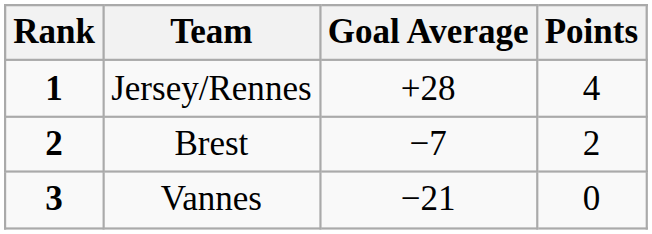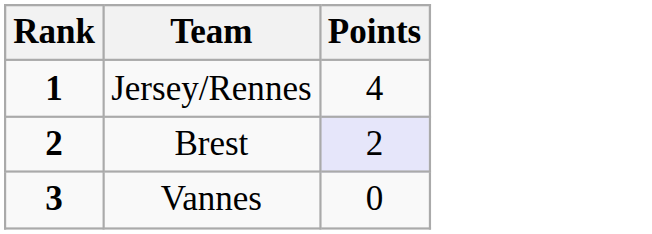- column: Goal Average | +28 | −7 | −21
Brest | Points: no background -> lavender background
